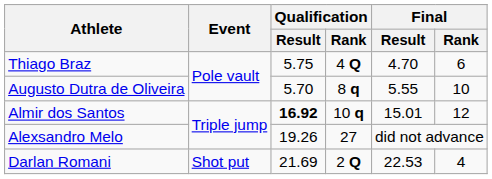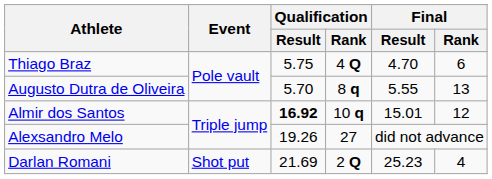Augusto Dutra de Oliveira | Final / Rank: 10 -> 13
Darlan Romani | Final / Result: 22.53 -> 25.23
